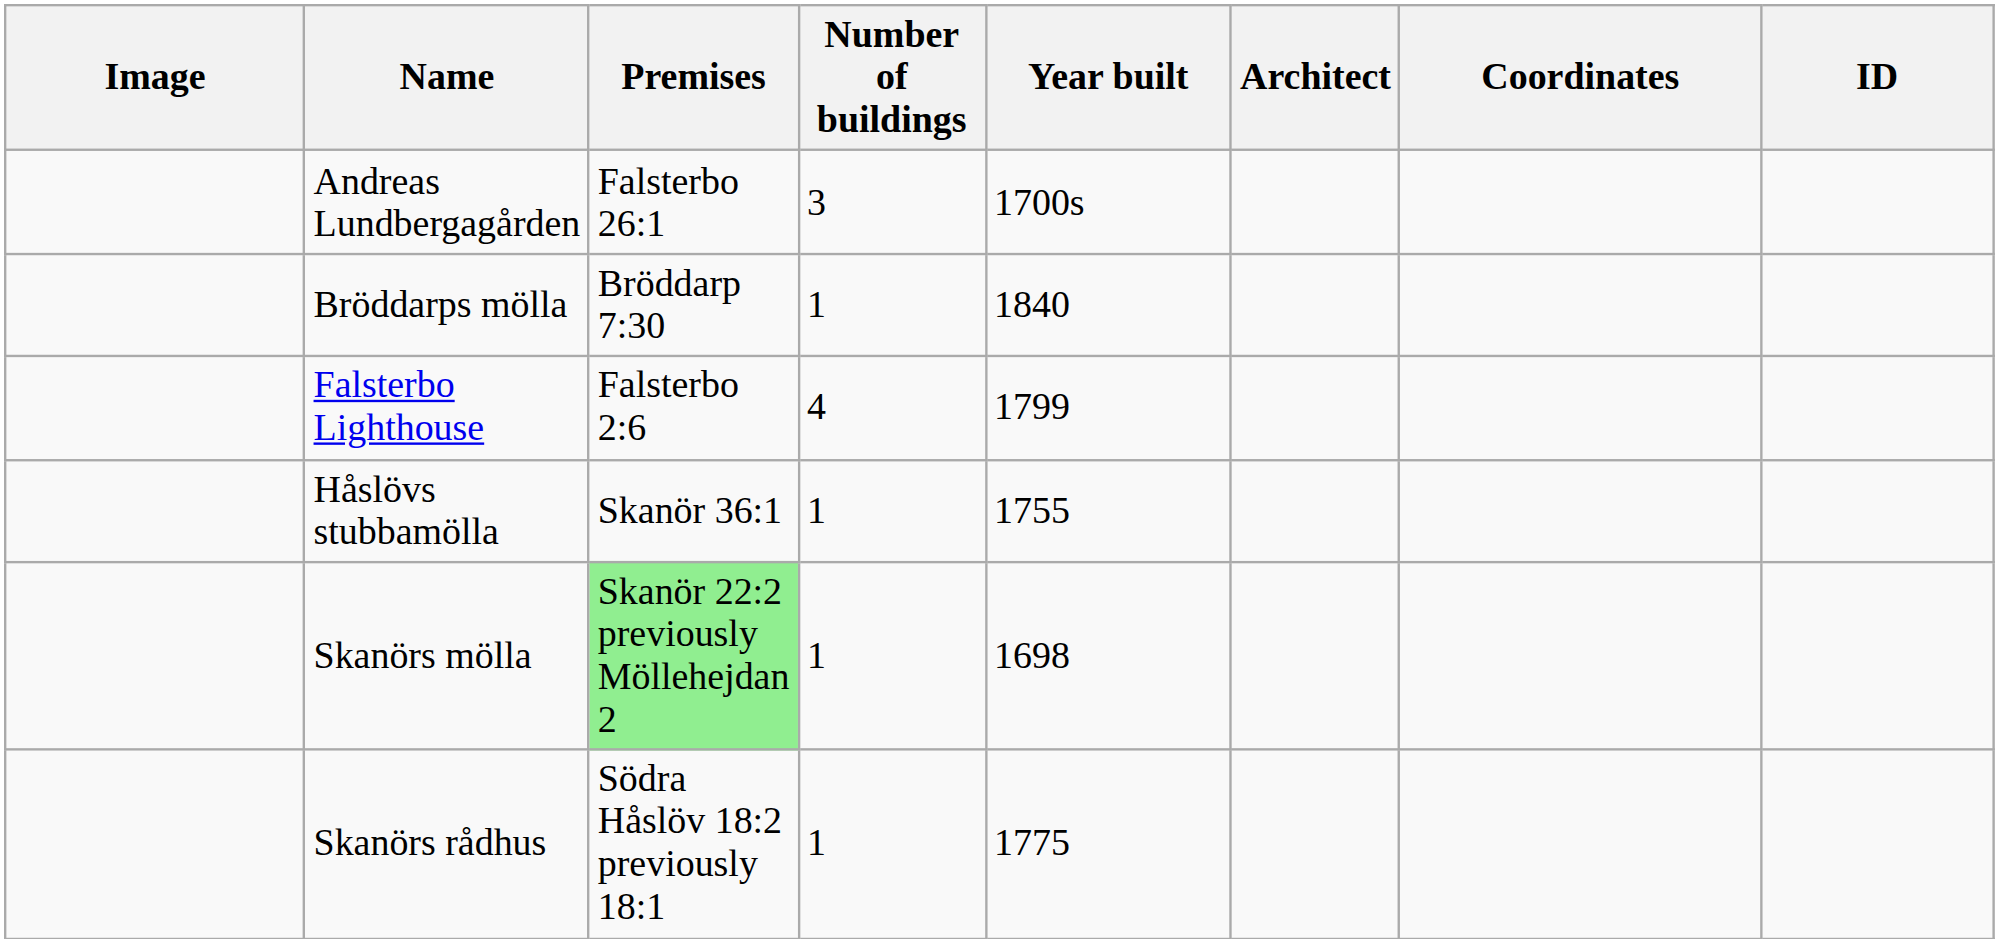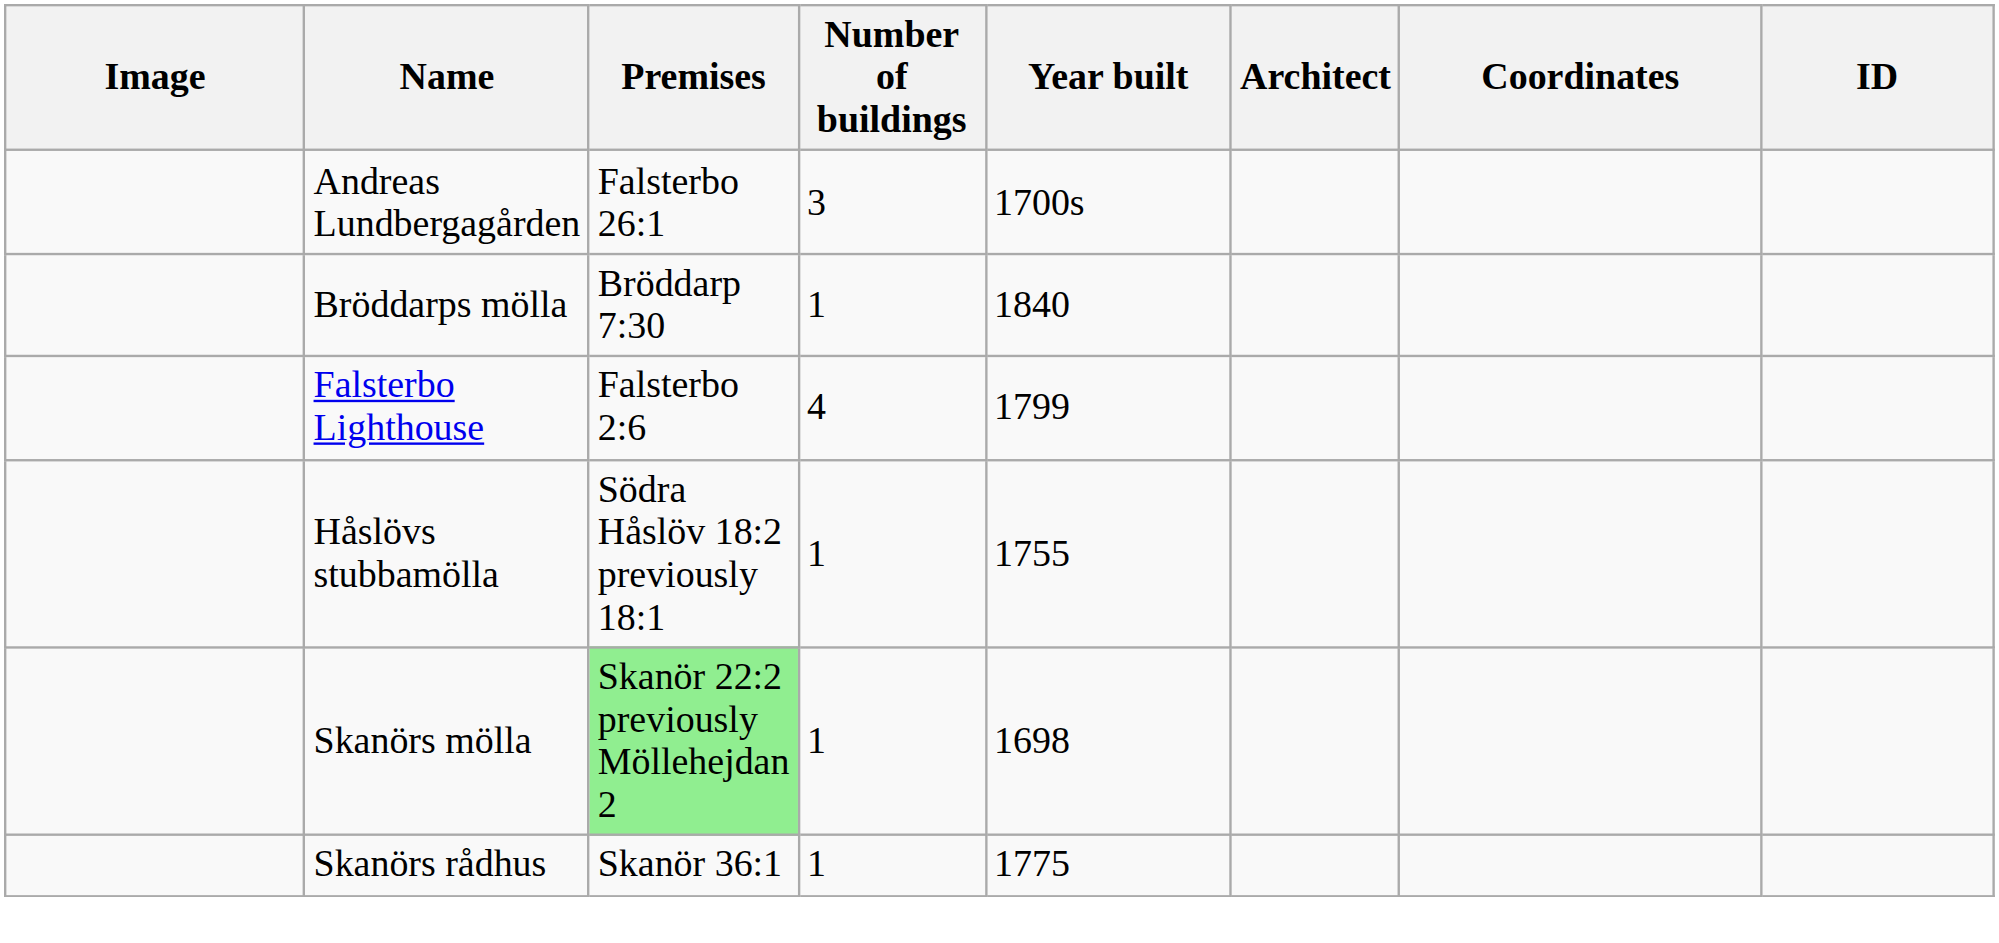Håslövs stubbamölla | Premises: Skanör 36:1 -> Södra Håslöv 18:2 previously 18:1
Skanörs rådhus | Premises: Södra Håslöv 18:2 previously 18:1 -> Skanör 36:1
